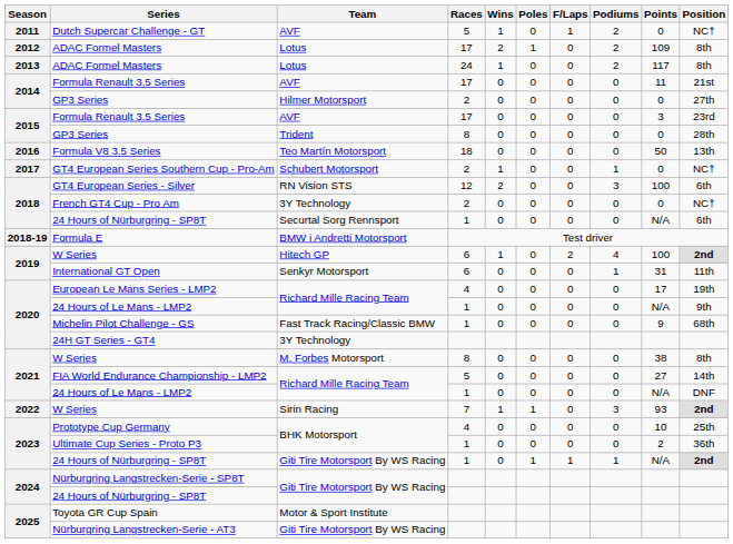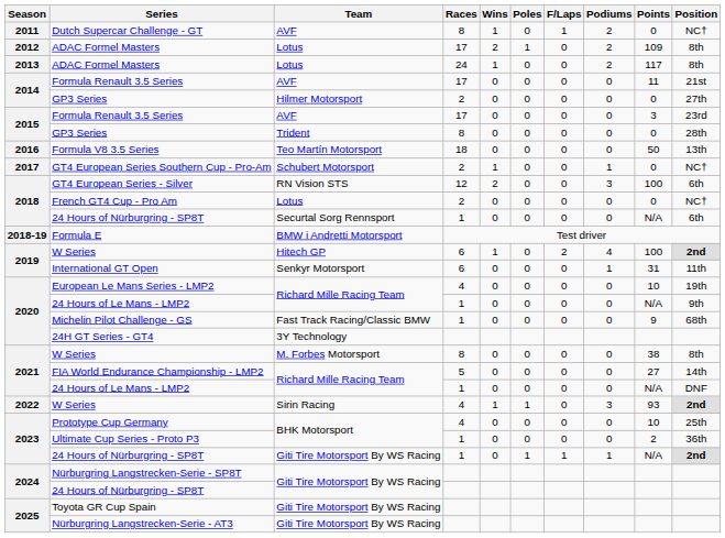Dutch Supercar Challenge - GT | Races: 5 -> 8
French GT4 Cup - Pro Am | Team: 3Y Technology -> Lotus
European Le Mans Series - LMP2 | Points: 17 -> 10
2022 / W Series | Races: 7 -> 4
Toyota GR Cup Spain | Team: Motor & Sport Institute -> Giti Tire Motorsport By WS Racing
